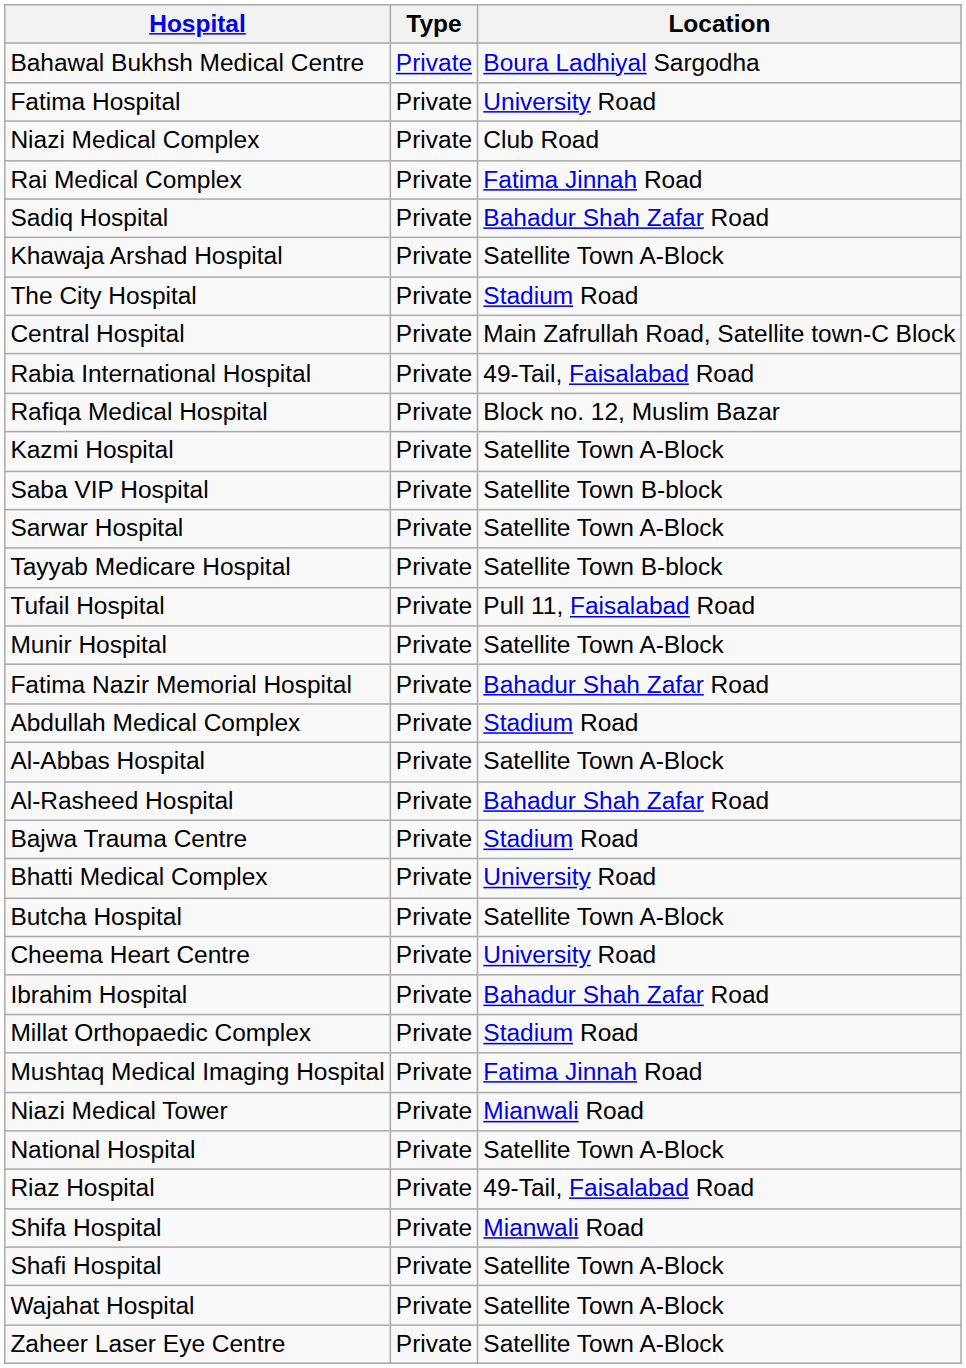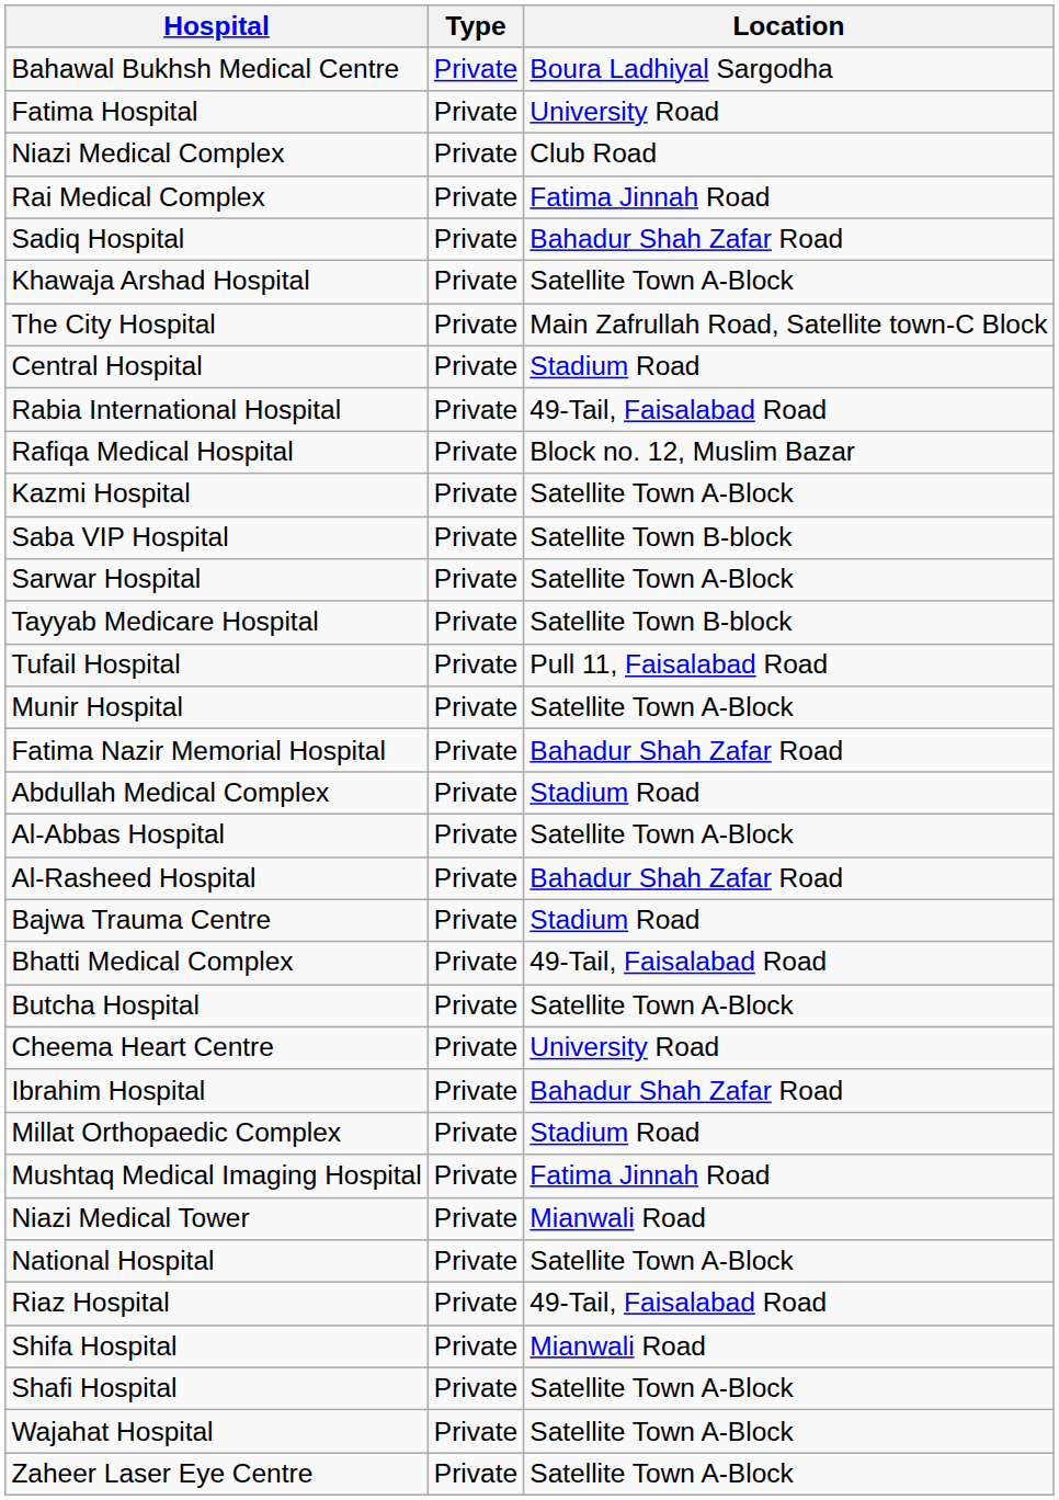The City Hospital | Location: Stadium Road -> Main Zafrullah Road, Satellite town-C Block
Central Hospital | Location: Main Zafrullah Road, Satellite town-C Block -> Stadium Road
Bhatti Medical Complex | Location: University Road -> 49-Tail, Faisalabad Road
